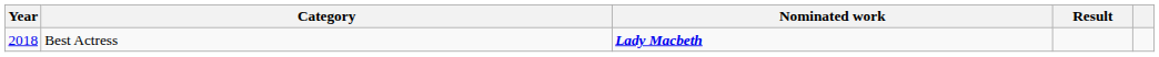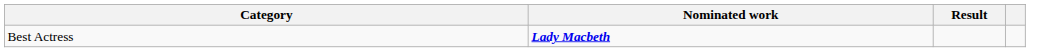- column: Year | 2018
